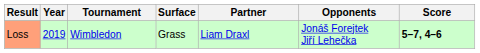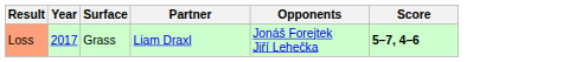- column: Tournament | Wimbledon
Loss | Year: 2019 -> 2017
